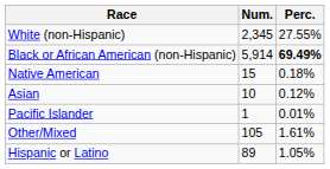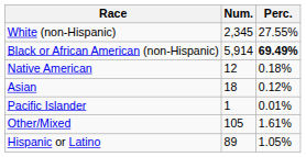Native American | Num.: 15 -> 12
Asian | Num.: 10 -> 18
